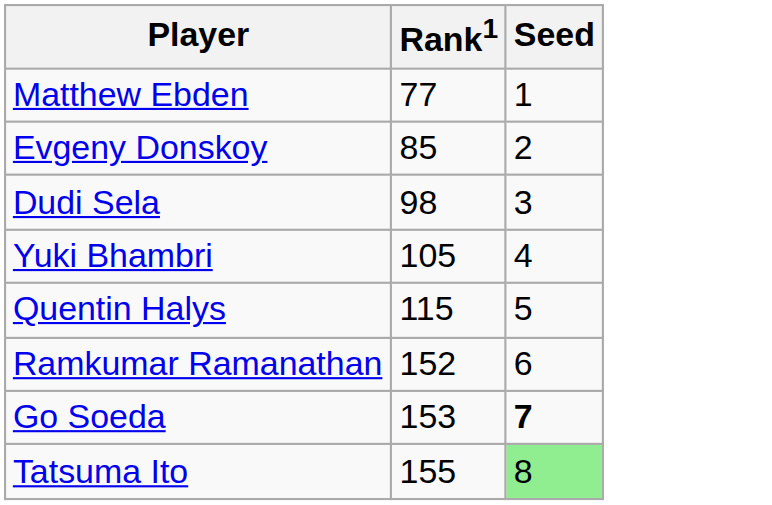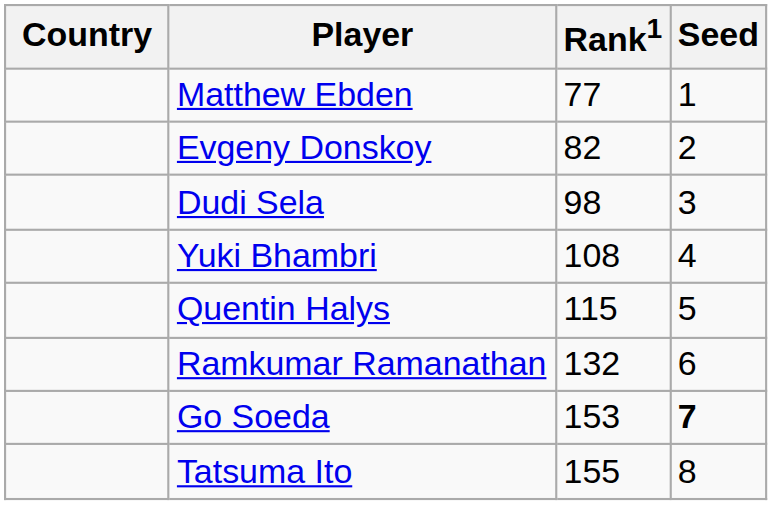+ column: Country
Evgeny Donskoy | Rank1: 85 -> 82
Yuki Bhambri | Rank1: 105 -> 108
Ramkumar Ramanathan | Rank1: 152 -> 132
Tatsuma Ito | Seed: lightgreen background -> no background
